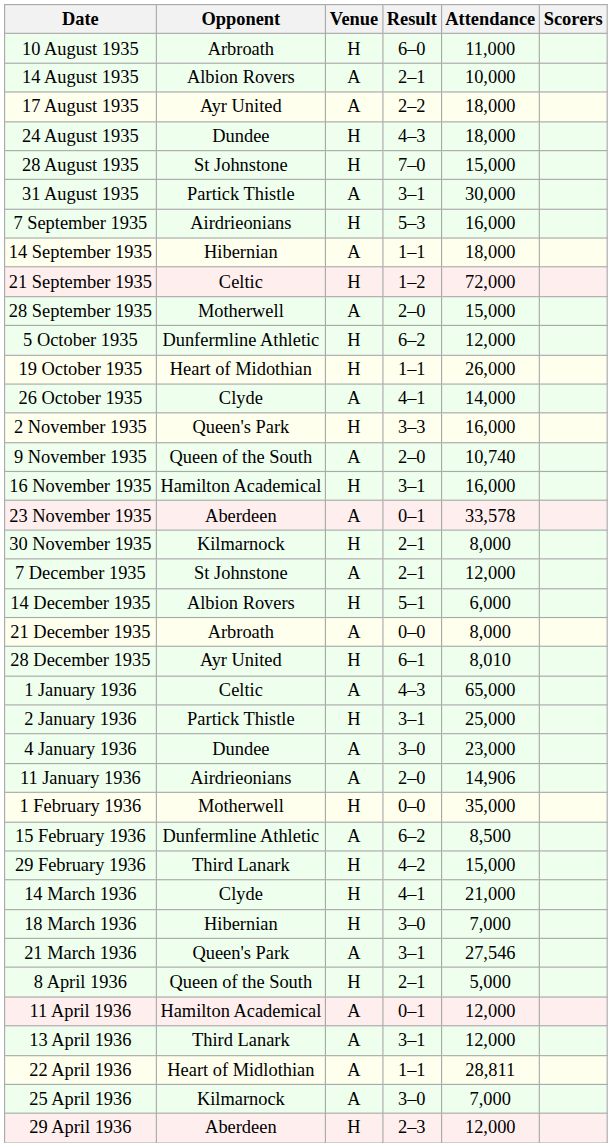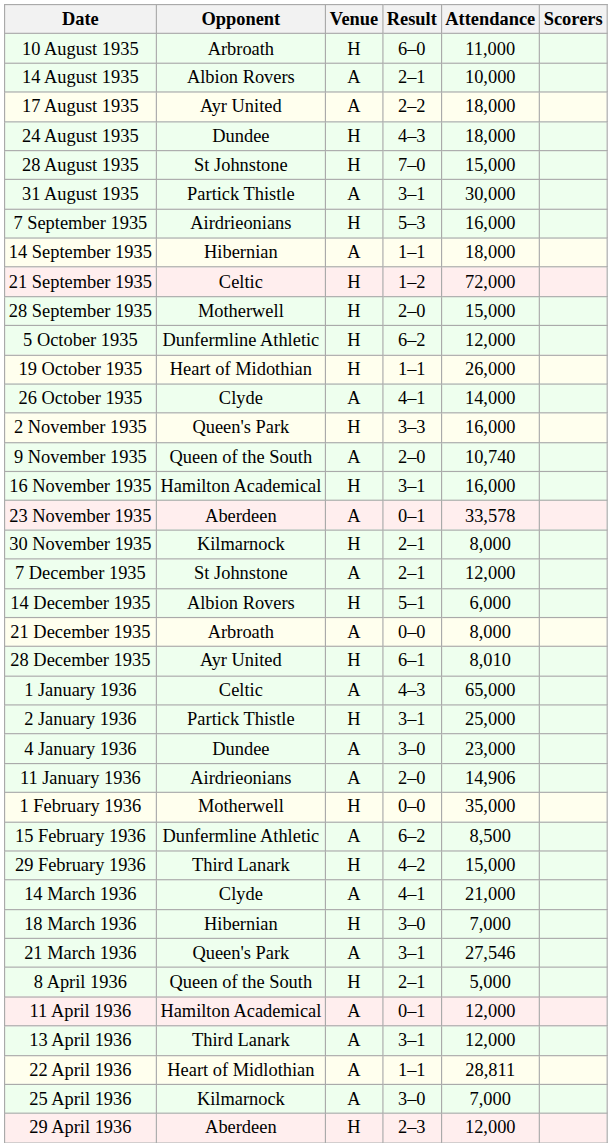28 September 1935 | Venue: A -> H
14 March 1936 | Venue: H -> A
